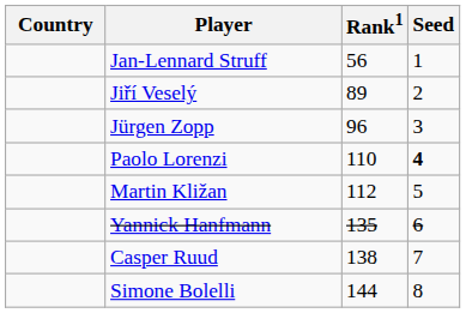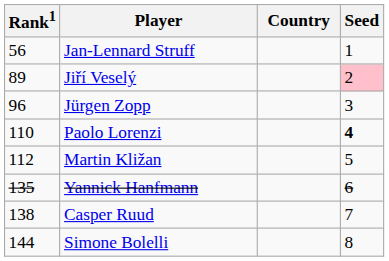columns swapped: Country <-> Rank1
Jiří Veselý | Seed: no background -> pink background
